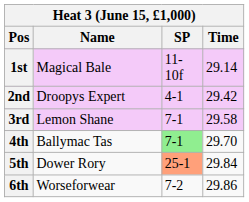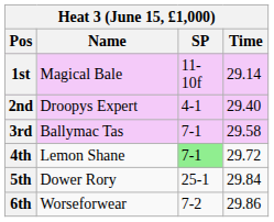2nd | Time: 29.42 -> 29.40
3rd | Name: Lemon Shane -> Ballymac Tas
4th | Name: Ballymac Tas -> Lemon Shane
4th | Time: 29.70 -> 29.72
5th | SP: lightsalmon background -> no background
